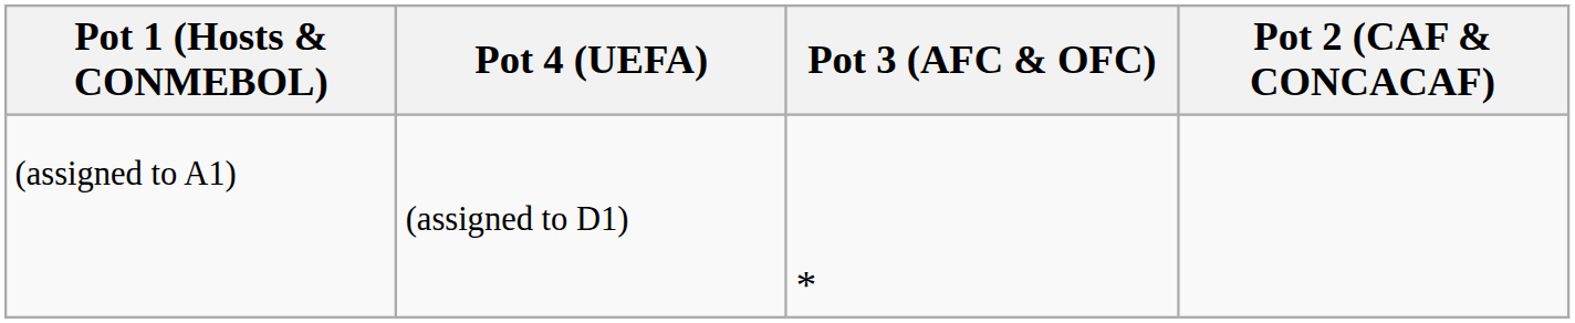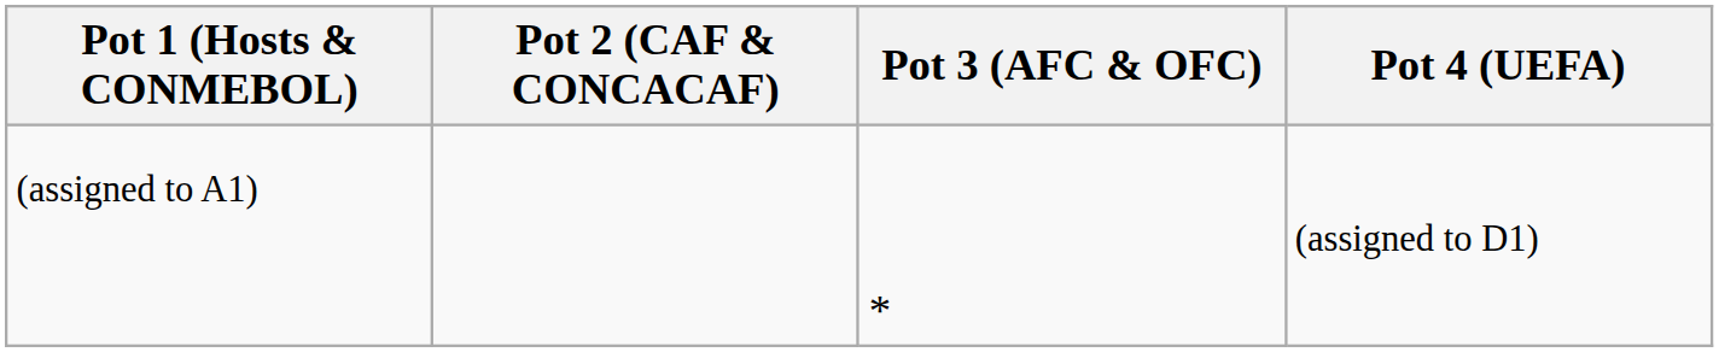columns swapped: Pot 2 (CAF & CONCACAF) <-> Pot 4 (UEFA)
